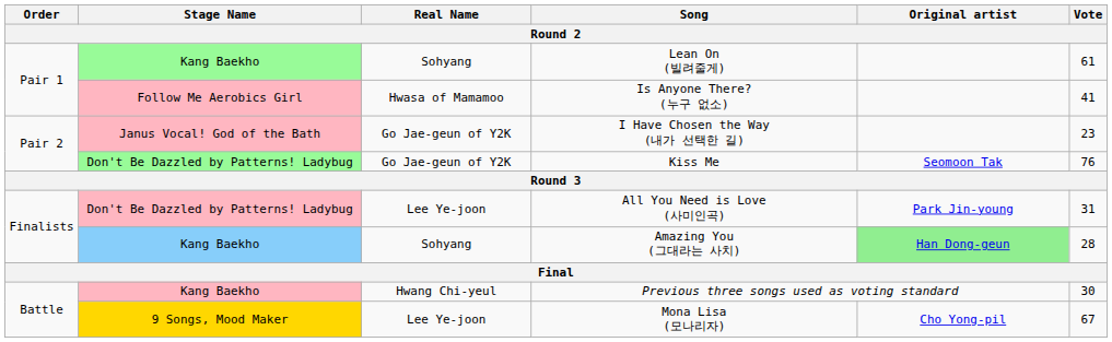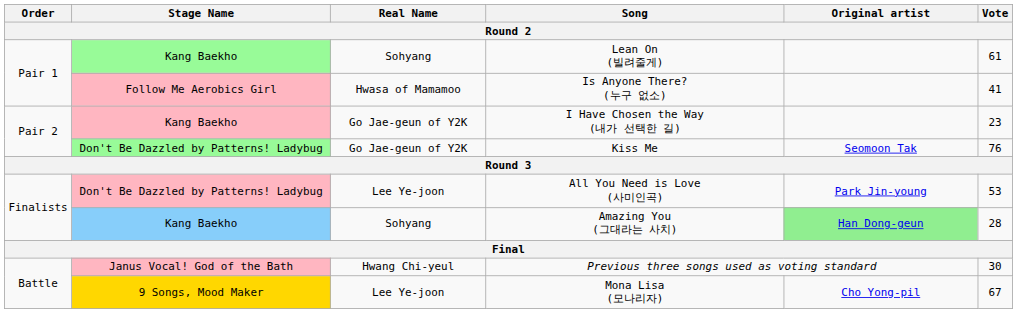I Have Chosen the Way (내가 선택한 길) | Stage Name: Janus Vocal! God of the Bath -> Kang Baekho
All You Need is Love (사미인곡) | Vote: 31 -> 53
Previous three songs used as voting standard | Stage Name: Kang Baekho -> Janus Vocal! God of the Bath
